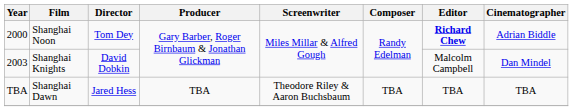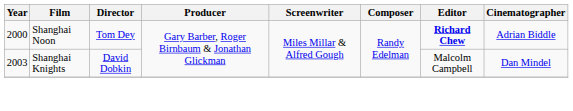- row: TBA | Shanghai Dawn | Jared Hess | TBA | Theodore Riley & Aaron Buchsbaum | TBA | TBA | TBA
